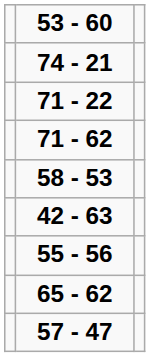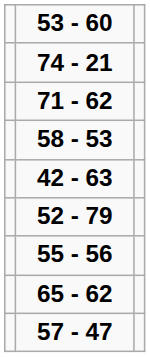- row: 71 - 22
+ row: 52 - 79
